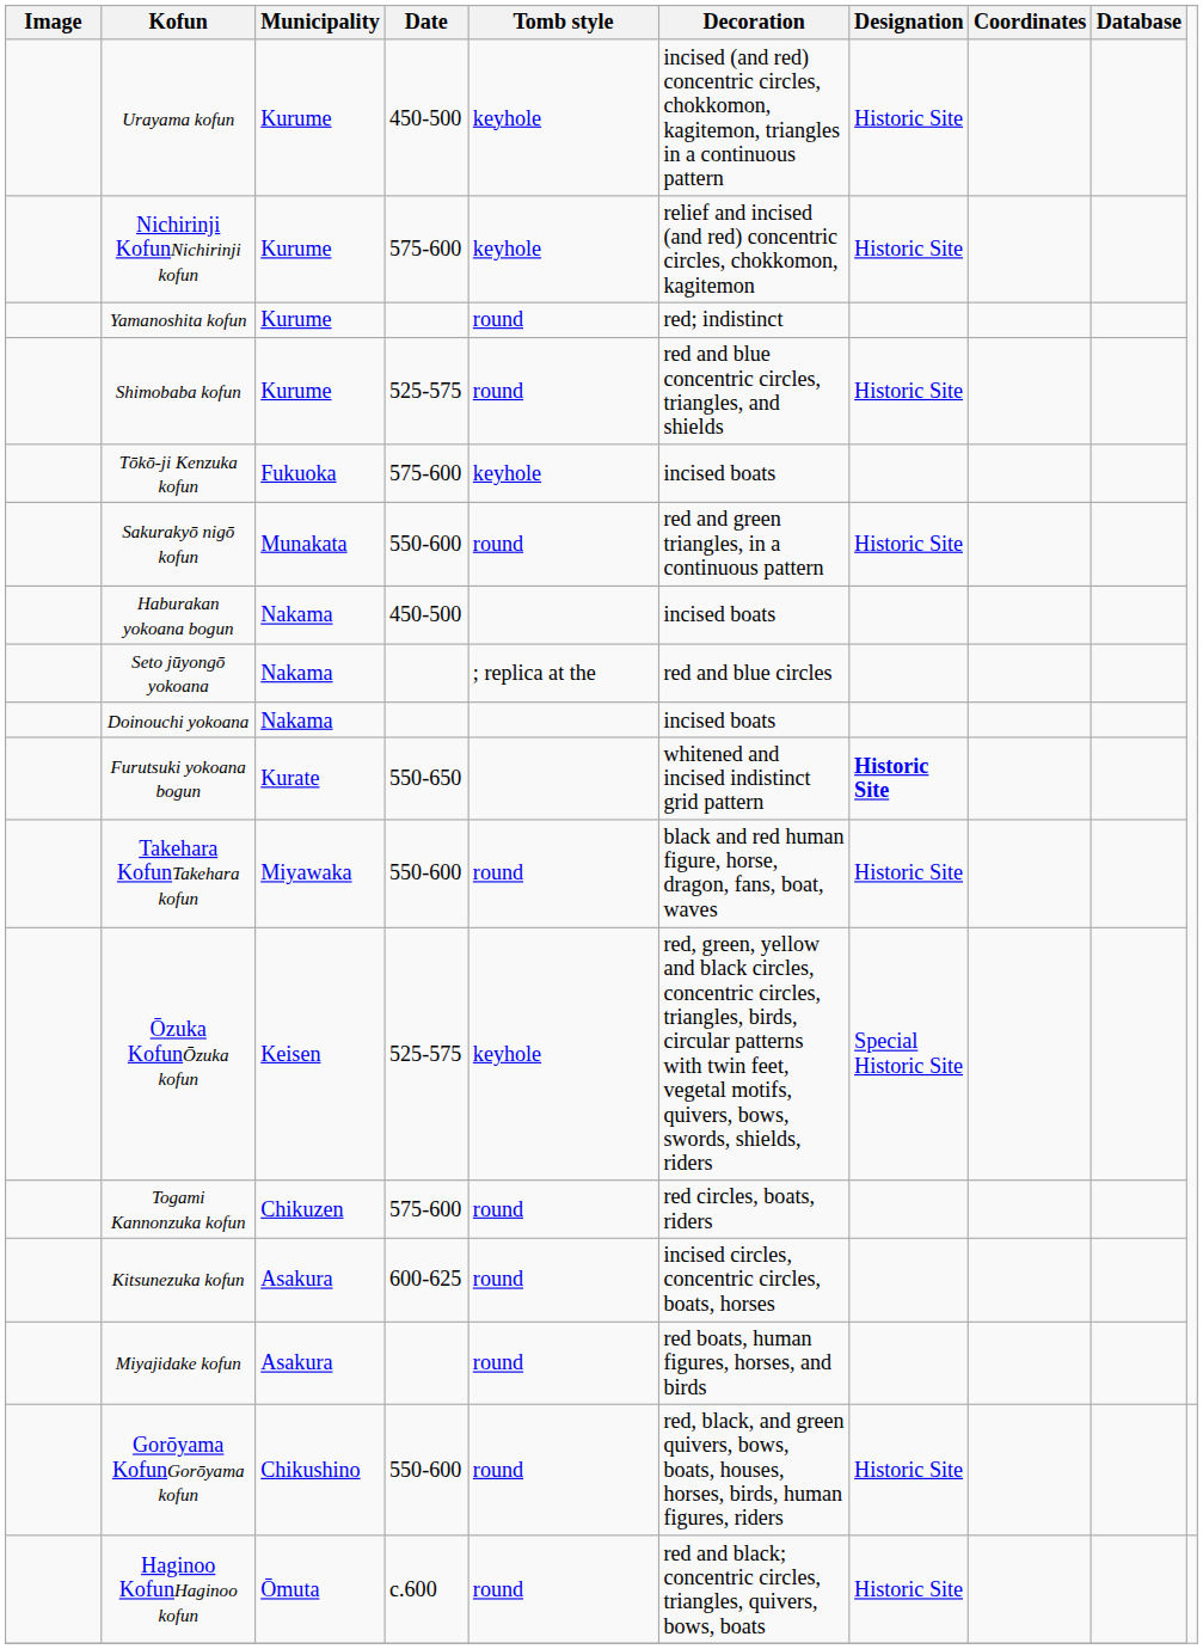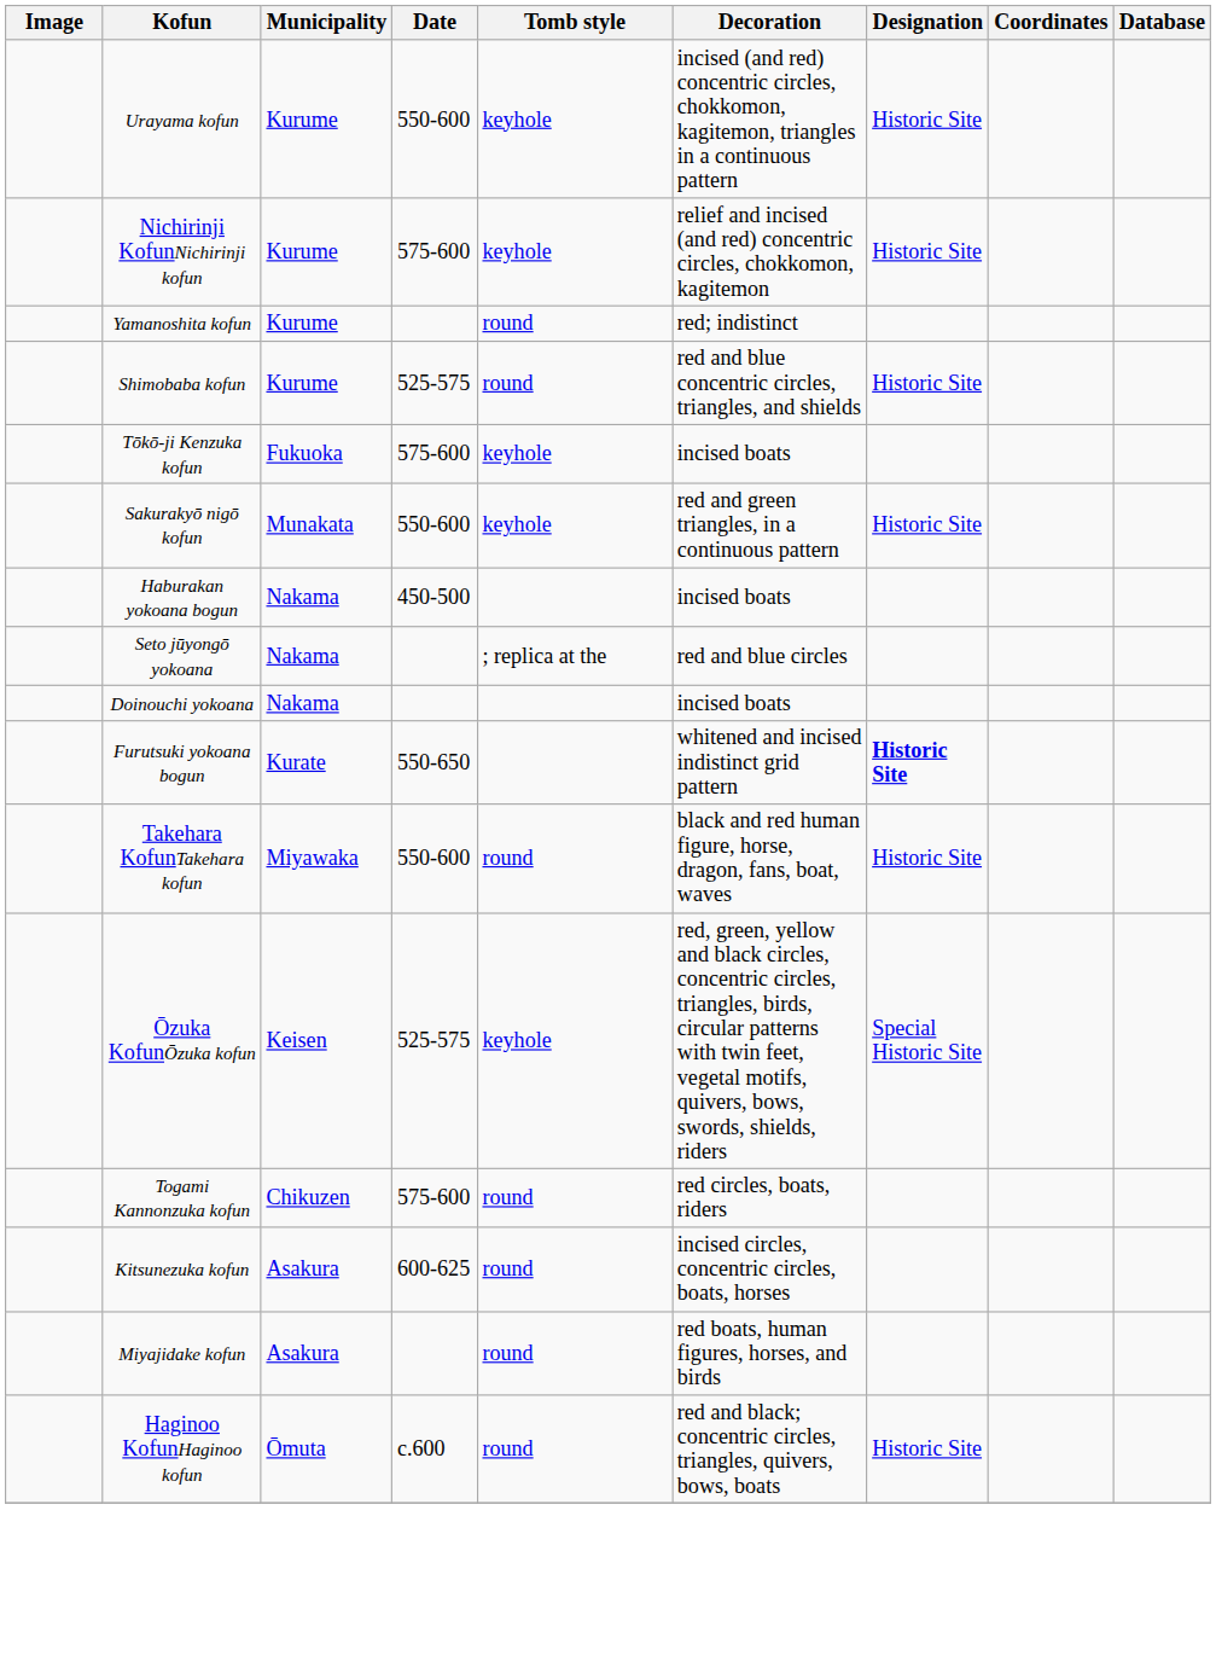Urayama kofun | Date: 450-500 -> 550-600
Sakurakyō nigō kofun | Tomb style: round -> keyhole
- row: Gorōyama KofunGorōyama kofun | Chikushino | 550-600 | round | red, black, and green quivers, bows, boats, houses, horses, birds, human figures, riders | Historic Site
